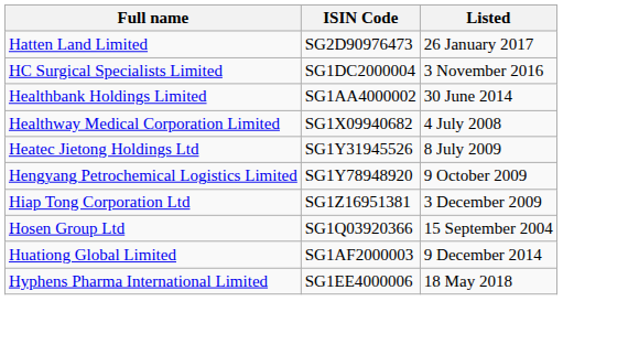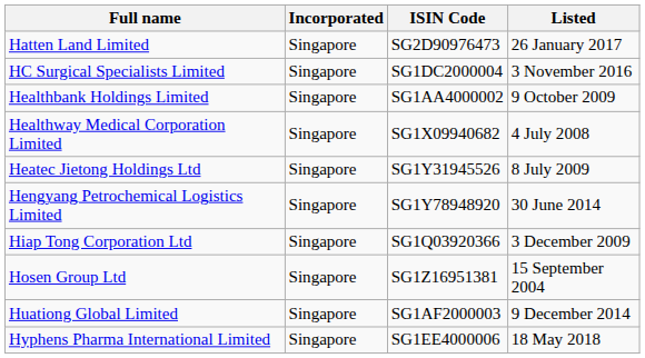+ column: Incorporated | Singapore | Singapore | Singapore | Singapore | Singapore | Singapore | Singapore | Singapore | Singapore | Singapore
Healthbank Holdings Limited | Listed: 30 June 2014 -> 9 October 2009
Hengyang Petrochemical Logistics Limited | Listed: 9 October 2009 -> 30 June 2014
Hiap Tong Corporation Ltd | ISIN Code: SG1Z16951381 -> SG1Q03920366
Hosen Group Ltd | ISIN Code: SG1Q03920366 -> SG1Z16951381
